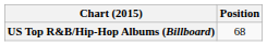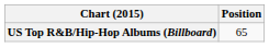US Top R&B/Hip-Hop Albums (Billboard) | Position: 68 -> 65
